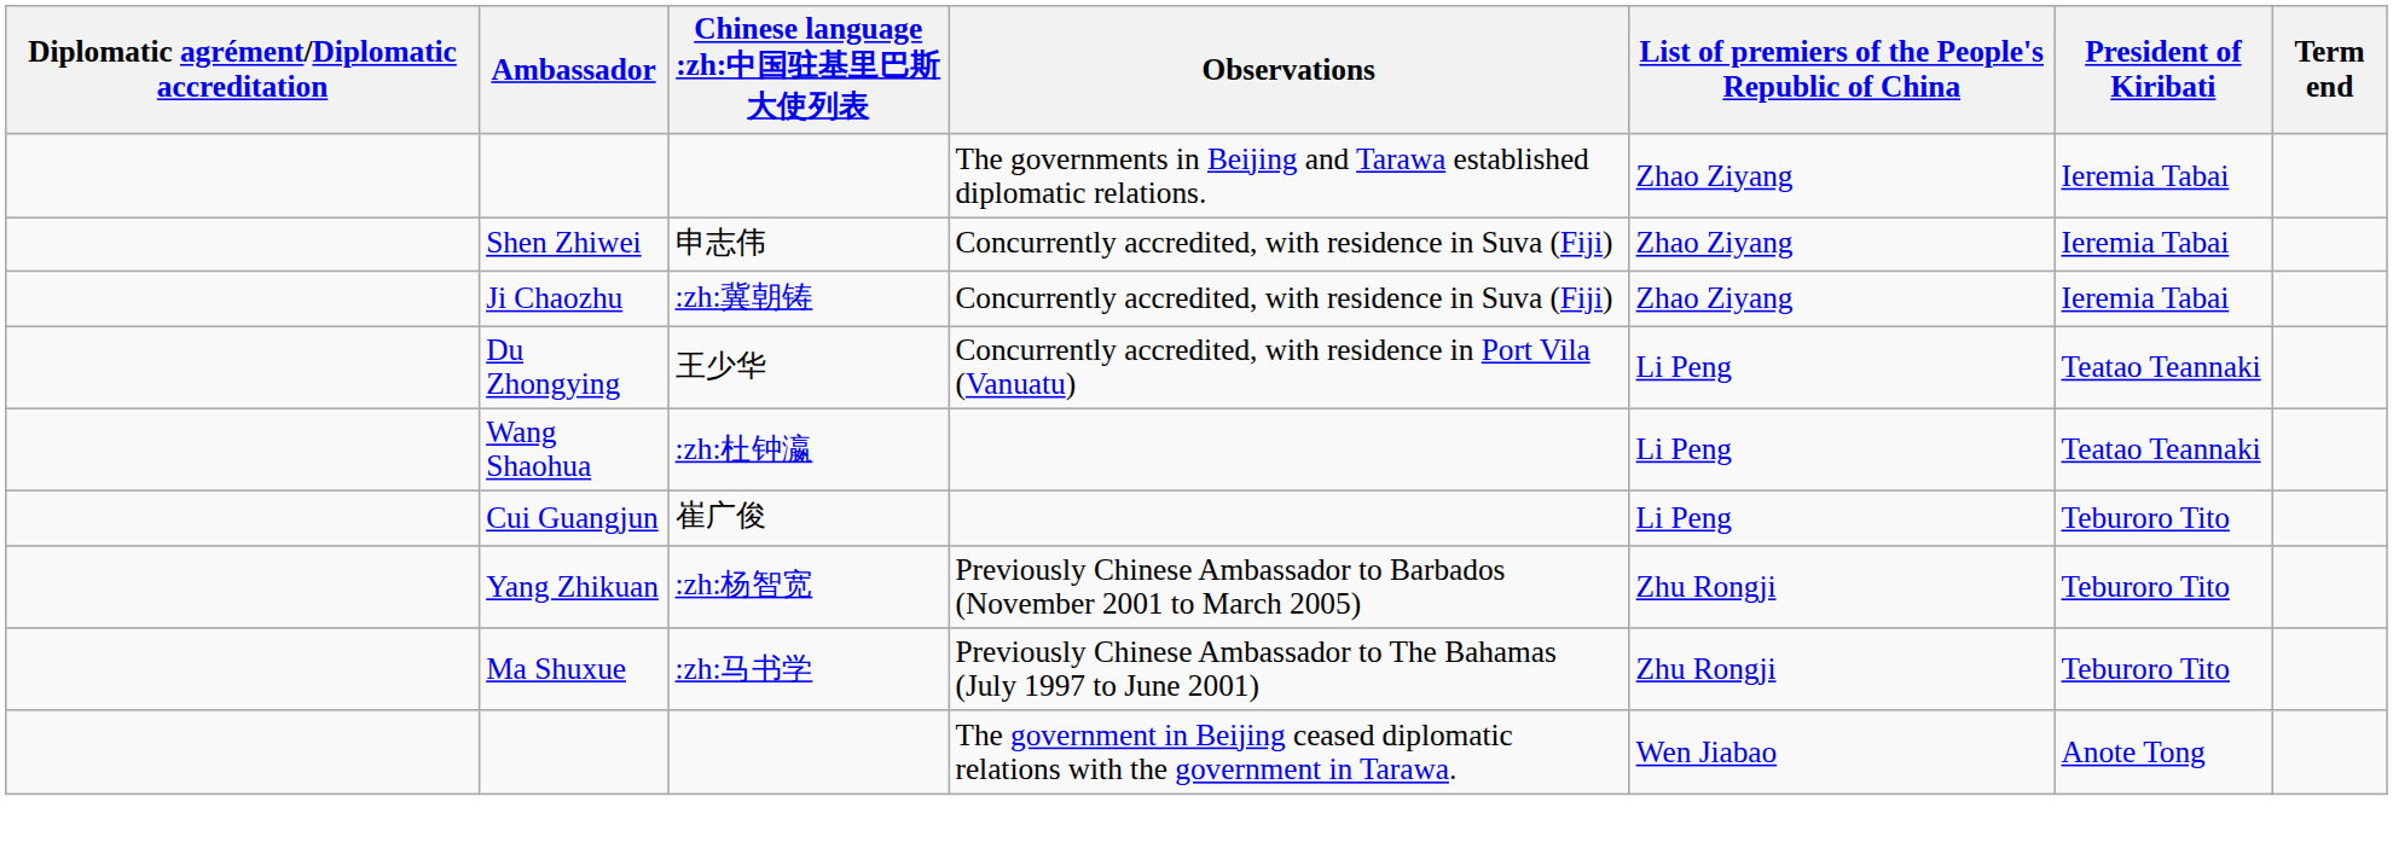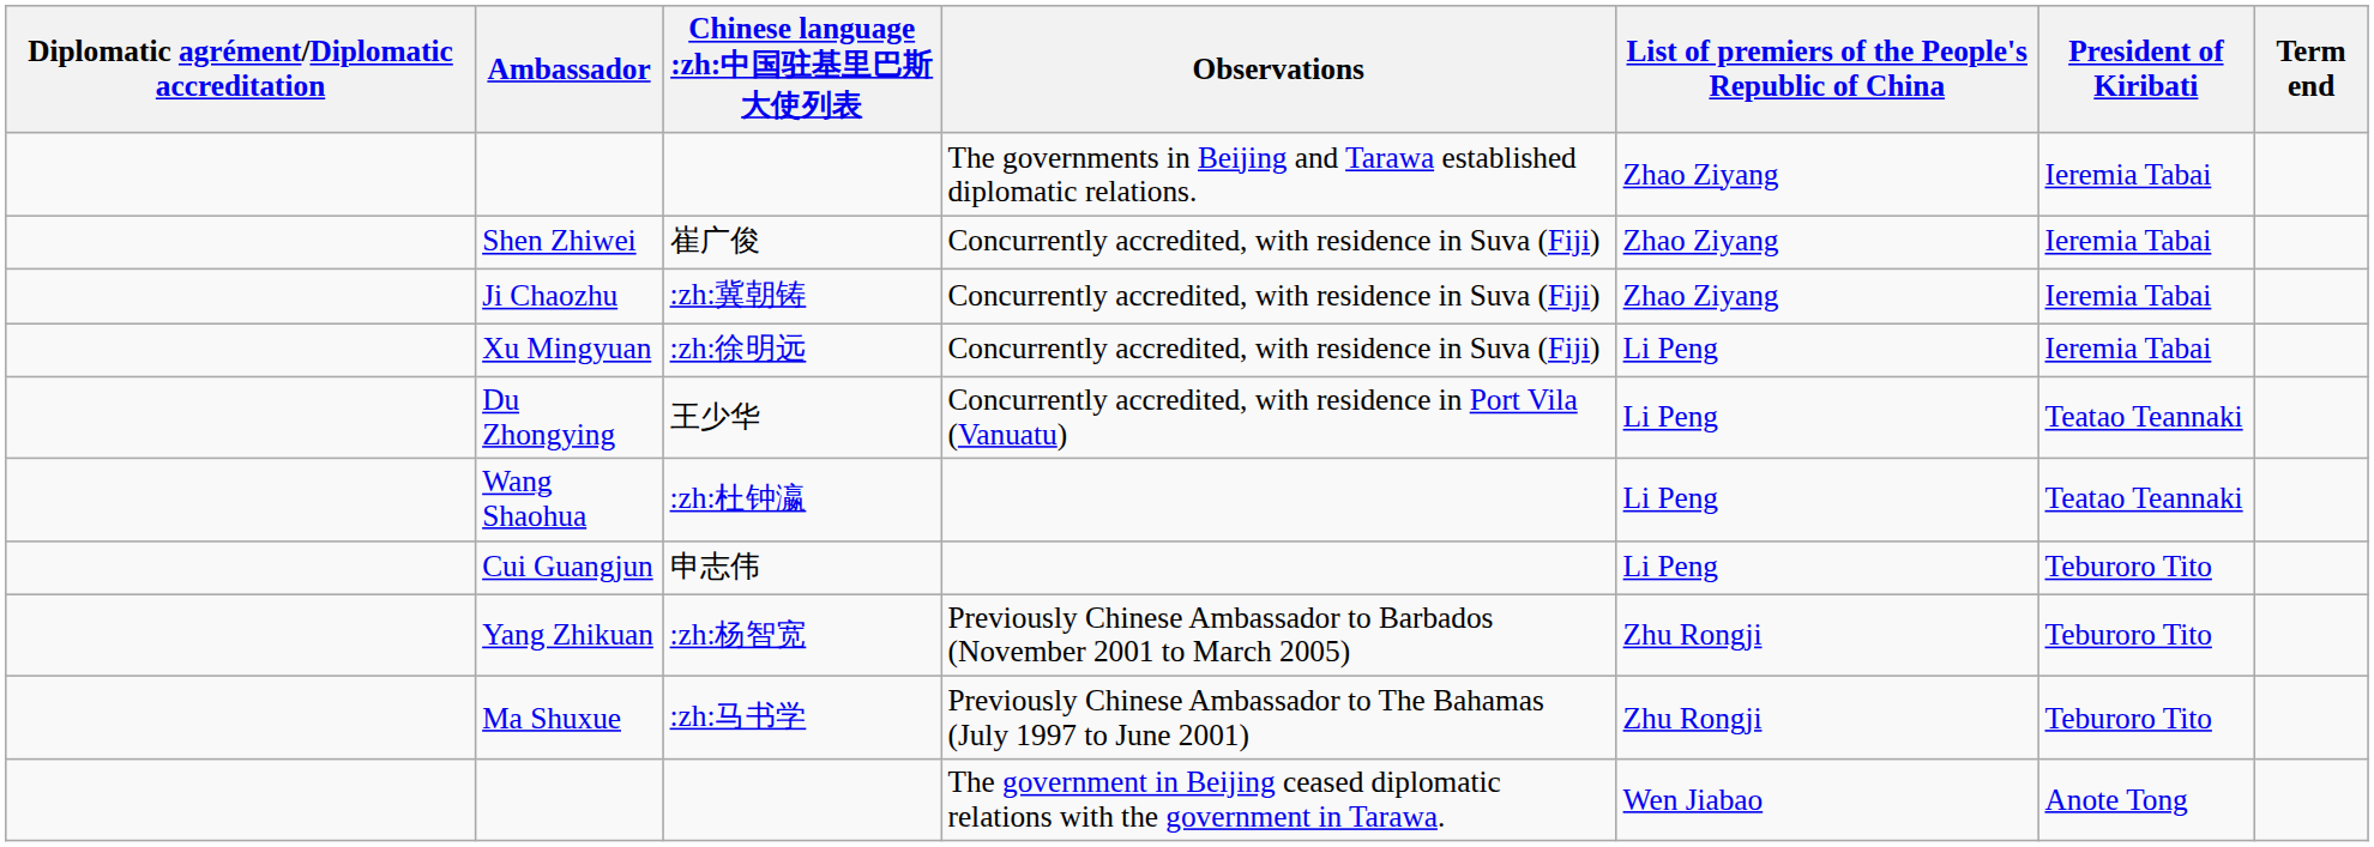Shen Zhiwei | Chinese language :zh:中国驻基里巴斯大使列表: 申志伟 -> 崔广俊
+ row: Xu Mingyuan | :zh:徐明远 | Concurrently accredited, with residence in Suva (Fiji) | Li Peng | Ieremia Tabai
Cui Guangjun | Chinese language :zh:中国驻基里巴斯大使列表: 崔广俊 -> 申志伟
